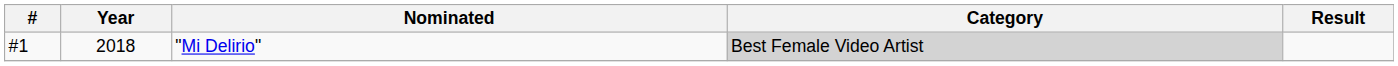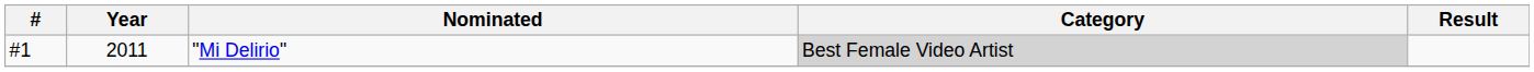"Mi Delirio" | Year: 2018 -> 2011
